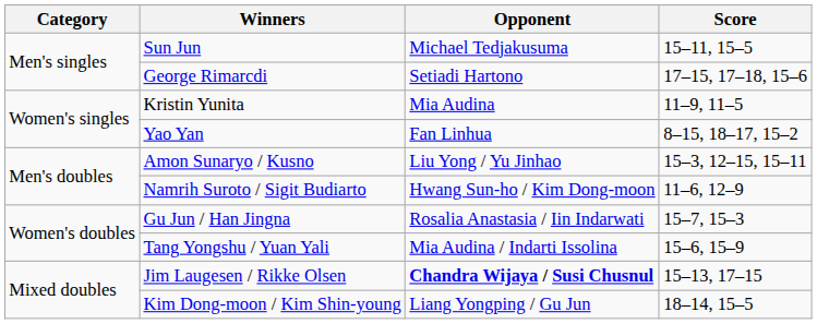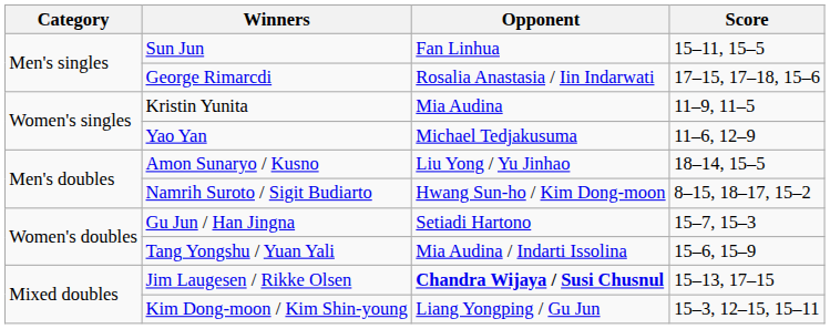Sun Jun | Opponent: Michael Tedjakusuma -> Fan Linhua
George Rimarcdi | Opponent: Setiadi Hartono -> Rosalia Anastasia / Iin Indarwati
Yao Yan | Opponent: Fan Linhua -> Michael Tedjakusuma
Yao Yan | Score: 8–15, 18–17, 15–2 -> 11–6, 12–9
Amon Sunaryo / Kusno | Score: 15–3, 12–15, 15–11 -> 18–14, 15–5
Namrih Suroto / Sigit Budiarto | Score: 11–6, 12–9 -> 8–15, 18–17, 15–2
Gu Jun / Han Jingna | Opponent: Rosalia Anastasia / Iin Indarwati -> Setiadi Hartono
Kim Dong-moon / Kim Shin-young | Score: 18–14, 15–5 -> 15–3, 12–15, 15–11
